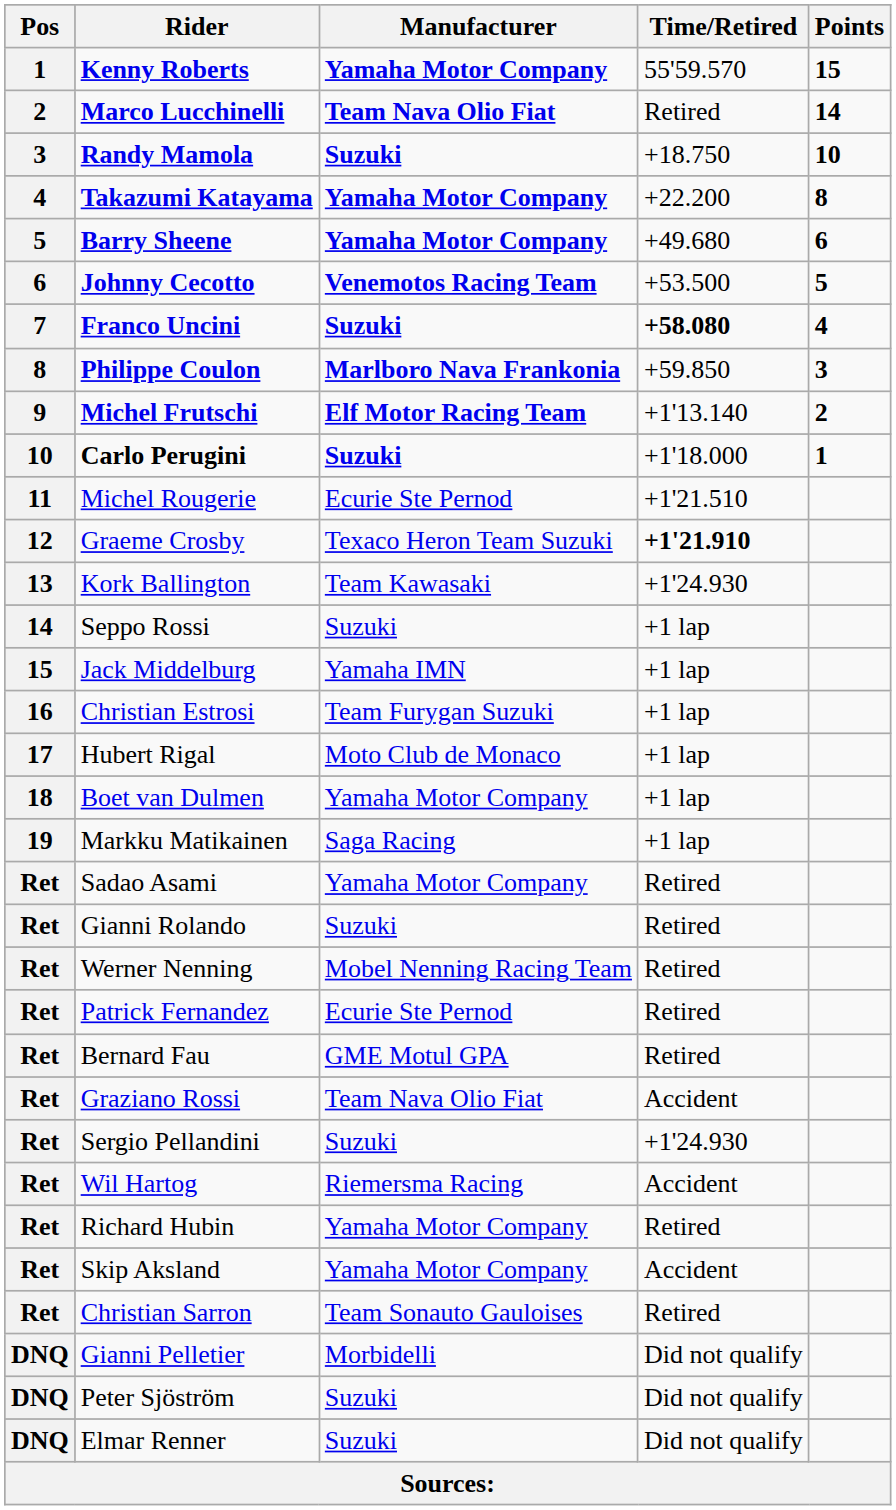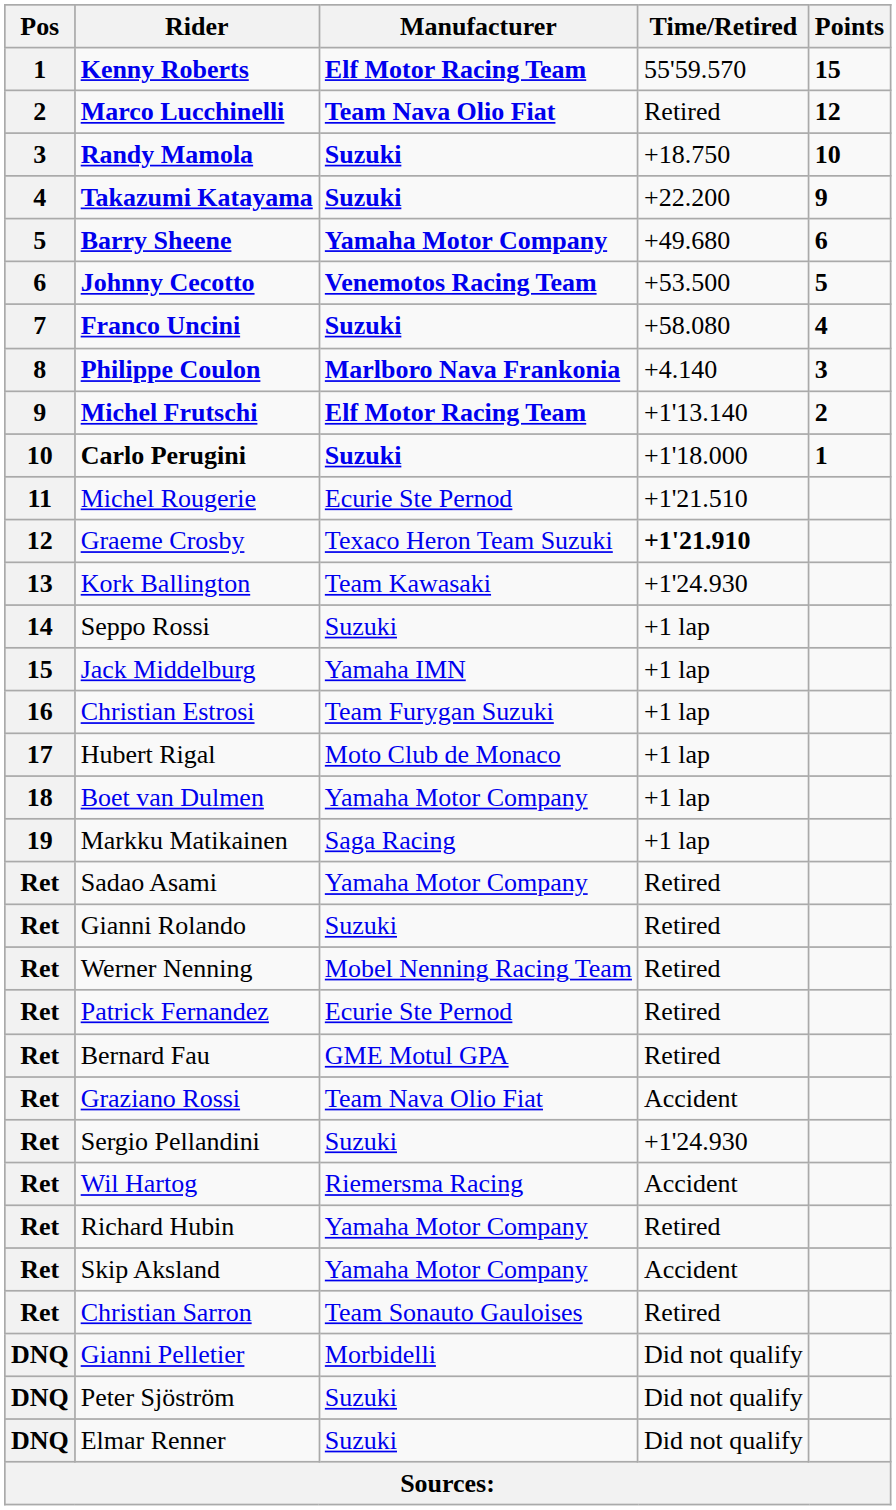Kenny Roberts | Manufacturer: Yamaha Motor Company -> Elf Motor Racing Team
Marco Lucchinelli | Points: 14 -> 12
Takazumi Katayama | Manufacturer: Yamaha Motor Company -> Suzuki
Takazumi Katayama | Points: 8 -> 9
Franco Uncini | Time/Retired: bold -> normal
Philippe Coulon | Time/Retired: +59.850 -> +4.140
